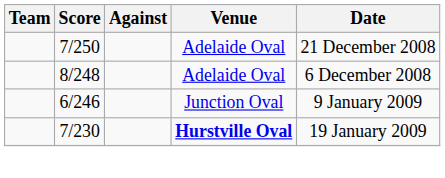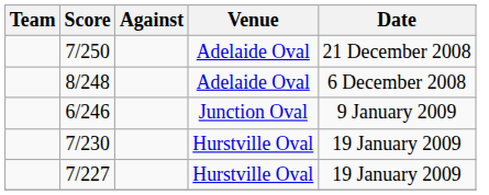7/230 | Venue: bold -> normal
+ row: 7/227 | Hurstville Oval | 19 January 2009
